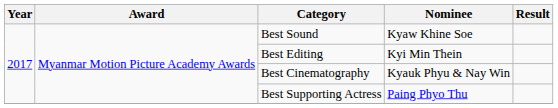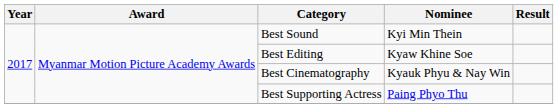Best Sound | Nominee: Kyaw Khine Soe -> Kyi Min Thein
Best Editing | Nominee: Kyi Min Thein -> Kyaw Khine Soe
